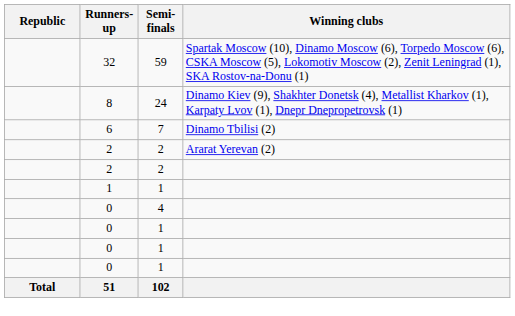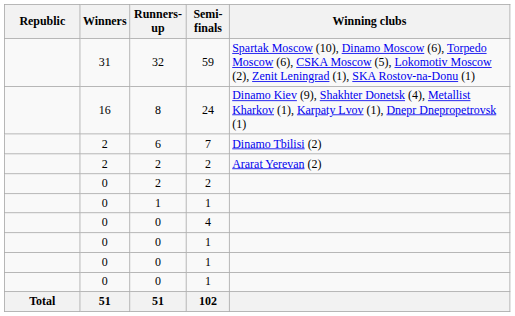+ column: Winners | 31 | 16 | 2 | 2 | 0 | 0 | 0 | 0 | 0 | 0 | 51
